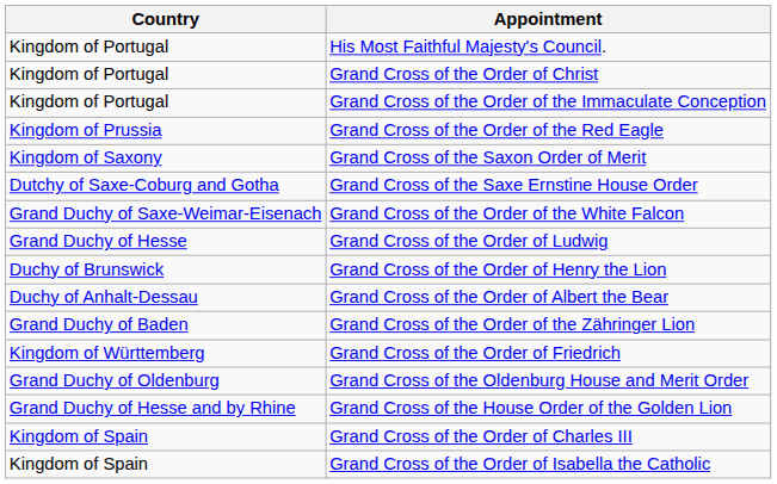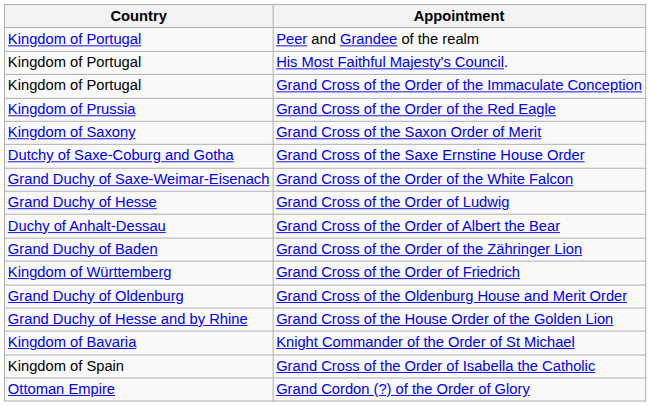+ row: Kingdom of Portugal | Peer and Grandee of the realm
- row: Kingdom of Portugal | Grand Cross of the Order of Christ
- row: Duchy of Brunswick | Grand Cross of the Order of Henry the Lion
+ row: Kingdom of Bavaria | Knight Commander of the Order of St Michael
- row: Kingdom of Spain | Grand Cross of the Order of Charles III
+ row: Ottoman Empire | Grand Cordon (?) of the Order of Glory
